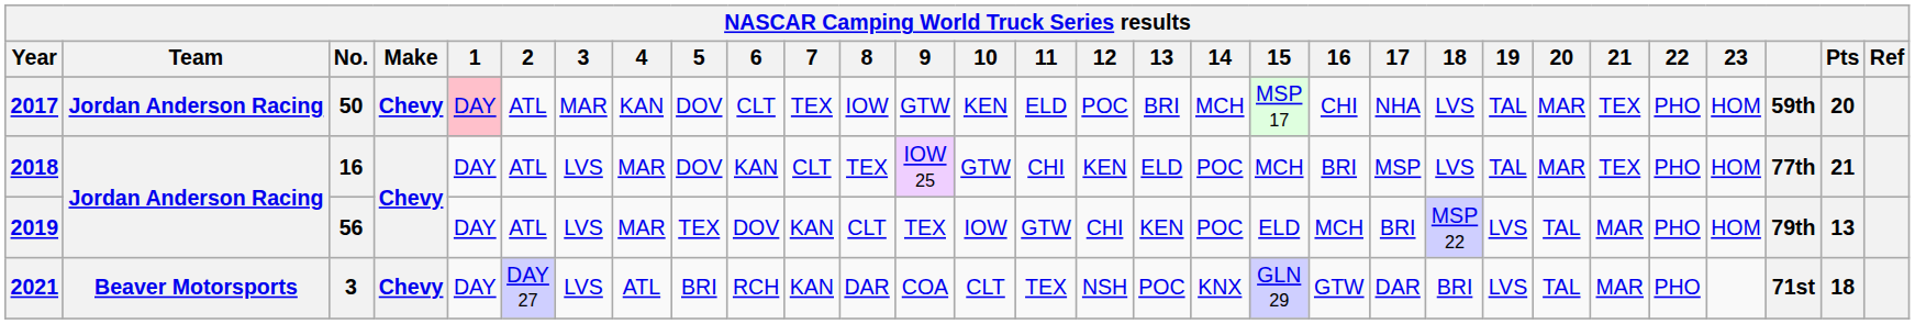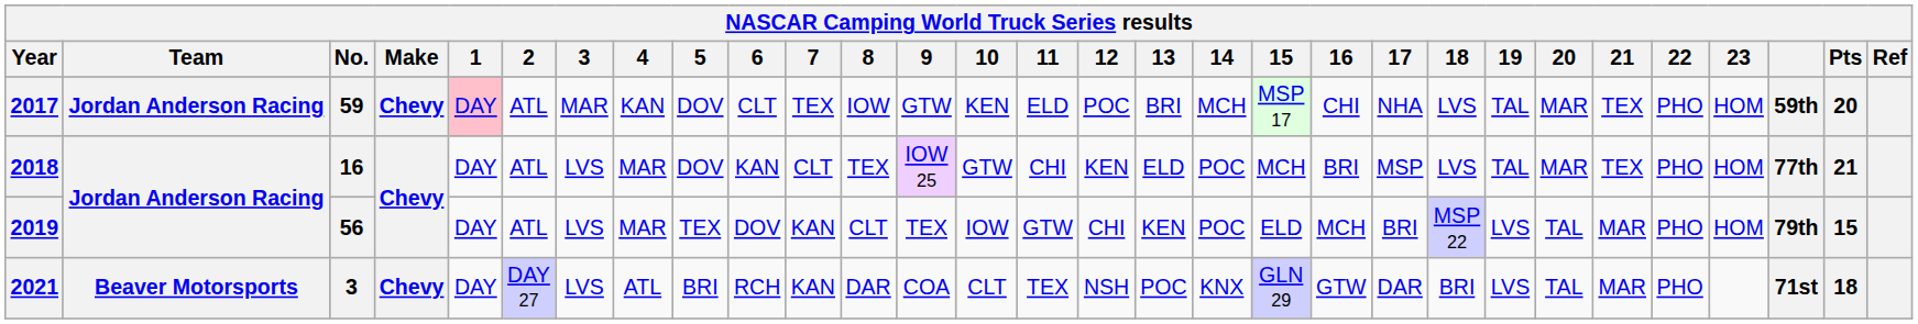2017 | No.: 50 -> 59
2019 | Pts: 13 -> 15
